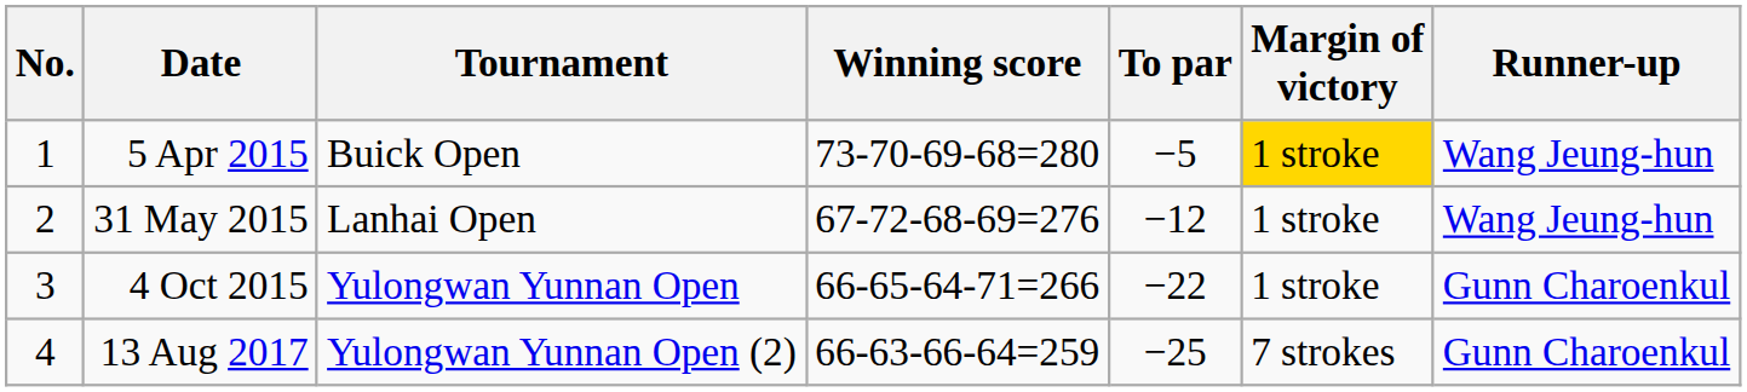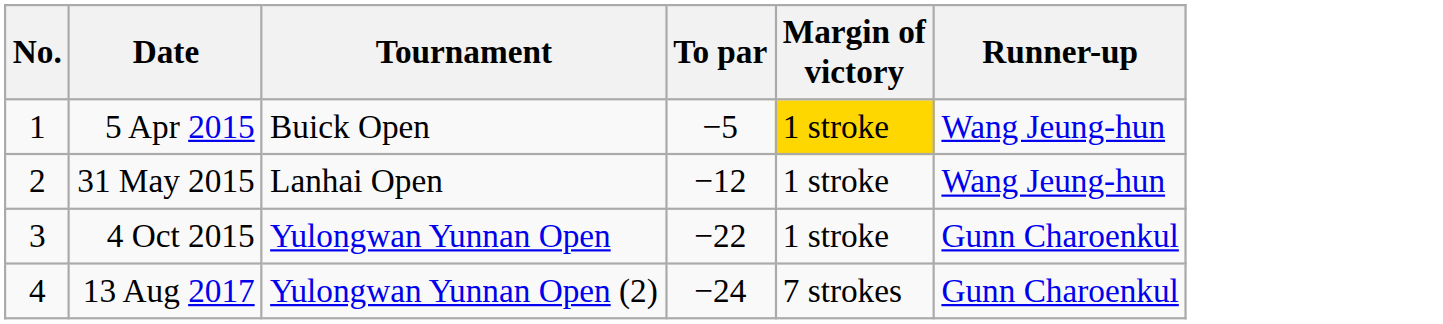- column: Winning score | 73-70-69-68=280 | 67-72-68-69=276 | 66-65-64-71=266 | 66-63-66-64=259
13 Aug 2017 | To par: −25 -> −24
